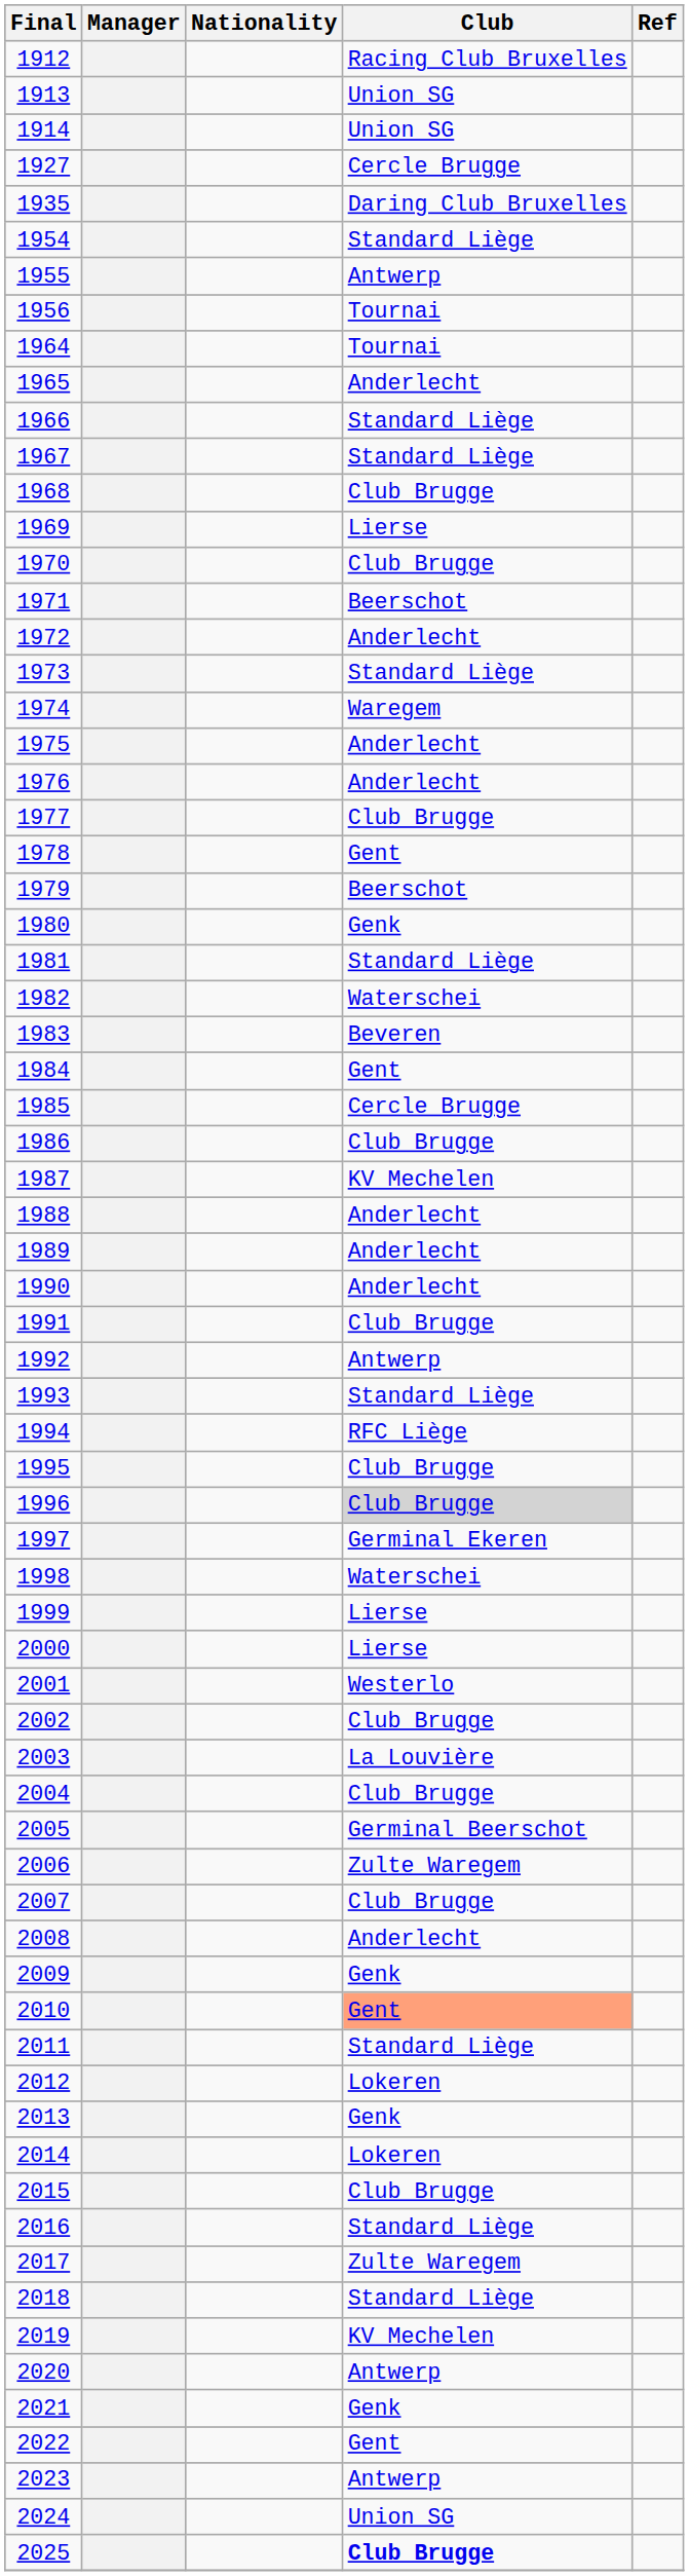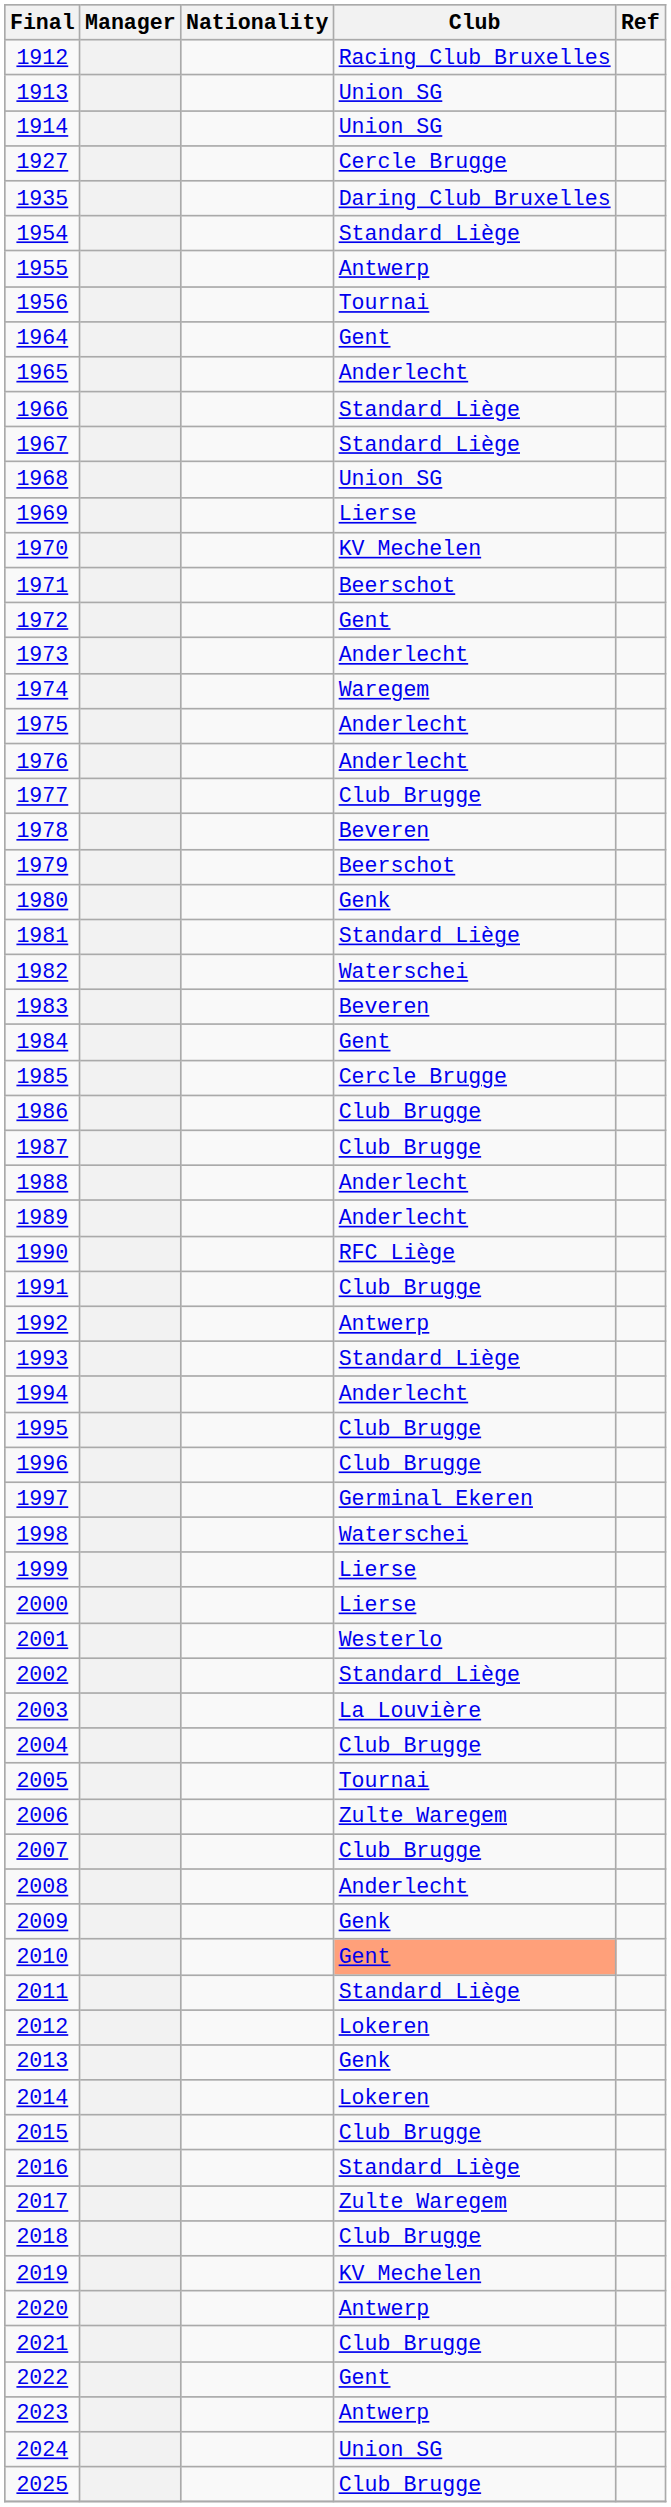1964 | Club: Tournai -> Gent
1968 | Club: Club Brugge -> Union SG
1970 | Club: Club Brugge -> KV Mechelen
1972 | Club: Anderlecht -> Gent
1973 | Club: Standard Liège -> Anderlecht
1978 | Club: Gent -> Beveren
1987 | Club: KV Mechelen -> Club Brugge
1990 | Club: Anderlecht -> RFC Liège
1994 | Club: RFC Liège -> Anderlecht
1996 | Club: lightgrey background -> no background
2002 | Club: Club Brugge -> Standard Liège
2005 | Club: Germinal Beerschot -> Tournai
2018 | Club: Standard Liège -> Club Brugge
2021 | Club: Genk -> Club Brugge
2025 | Club: bold -> normal
